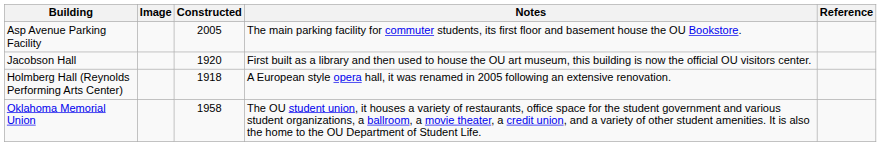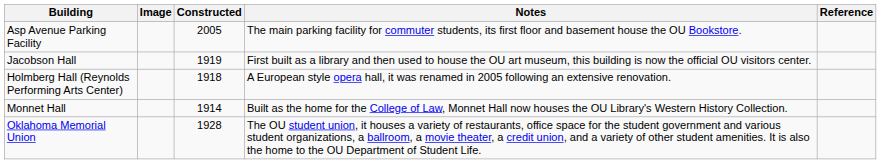Jacobson Hall | Constructed: 1920 -> 1919
+ row: Monnet Hall | 1914 | Built as the home for the College of Law, Monnet Hall now houses the OU Library's Western History Collection.
Oklahoma Memorial Union | Constructed: 1958 -> 1928
